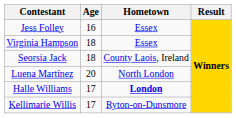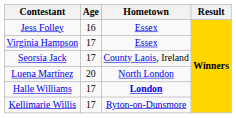Virginia Hampson | Age: 18 -> 17
Seorsia Jack | Age: 18 -> 17
